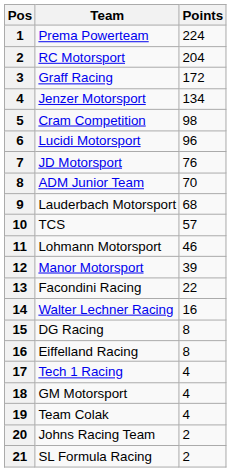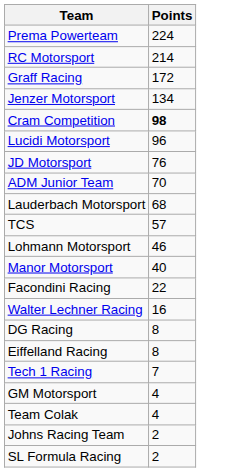- column: Pos | 1 | 2 | 3 | 4 | 5 | 6 | 7 | 8 | 9 | 10 | 11 | 12 | 13 | 14 | 15 | 16 | 17 | 18 | 19 | 20 | 21
RC Motorsport | Points: 204 -> 214
Cram Competition | Points: normal -> bold
Manor Motorsport | Points: 39 -> 40
Tech 1 Racing | Points: 4 -> 7
